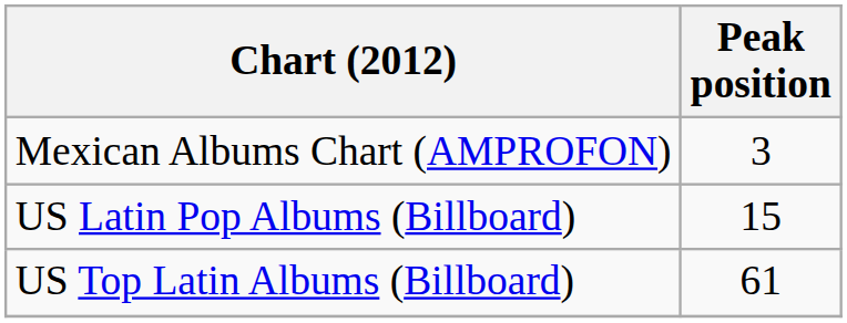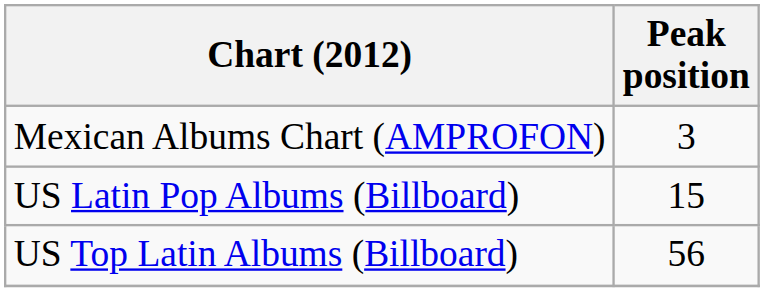US Top Latin Albums (Billboard) | Peak position: 61 -> 56
